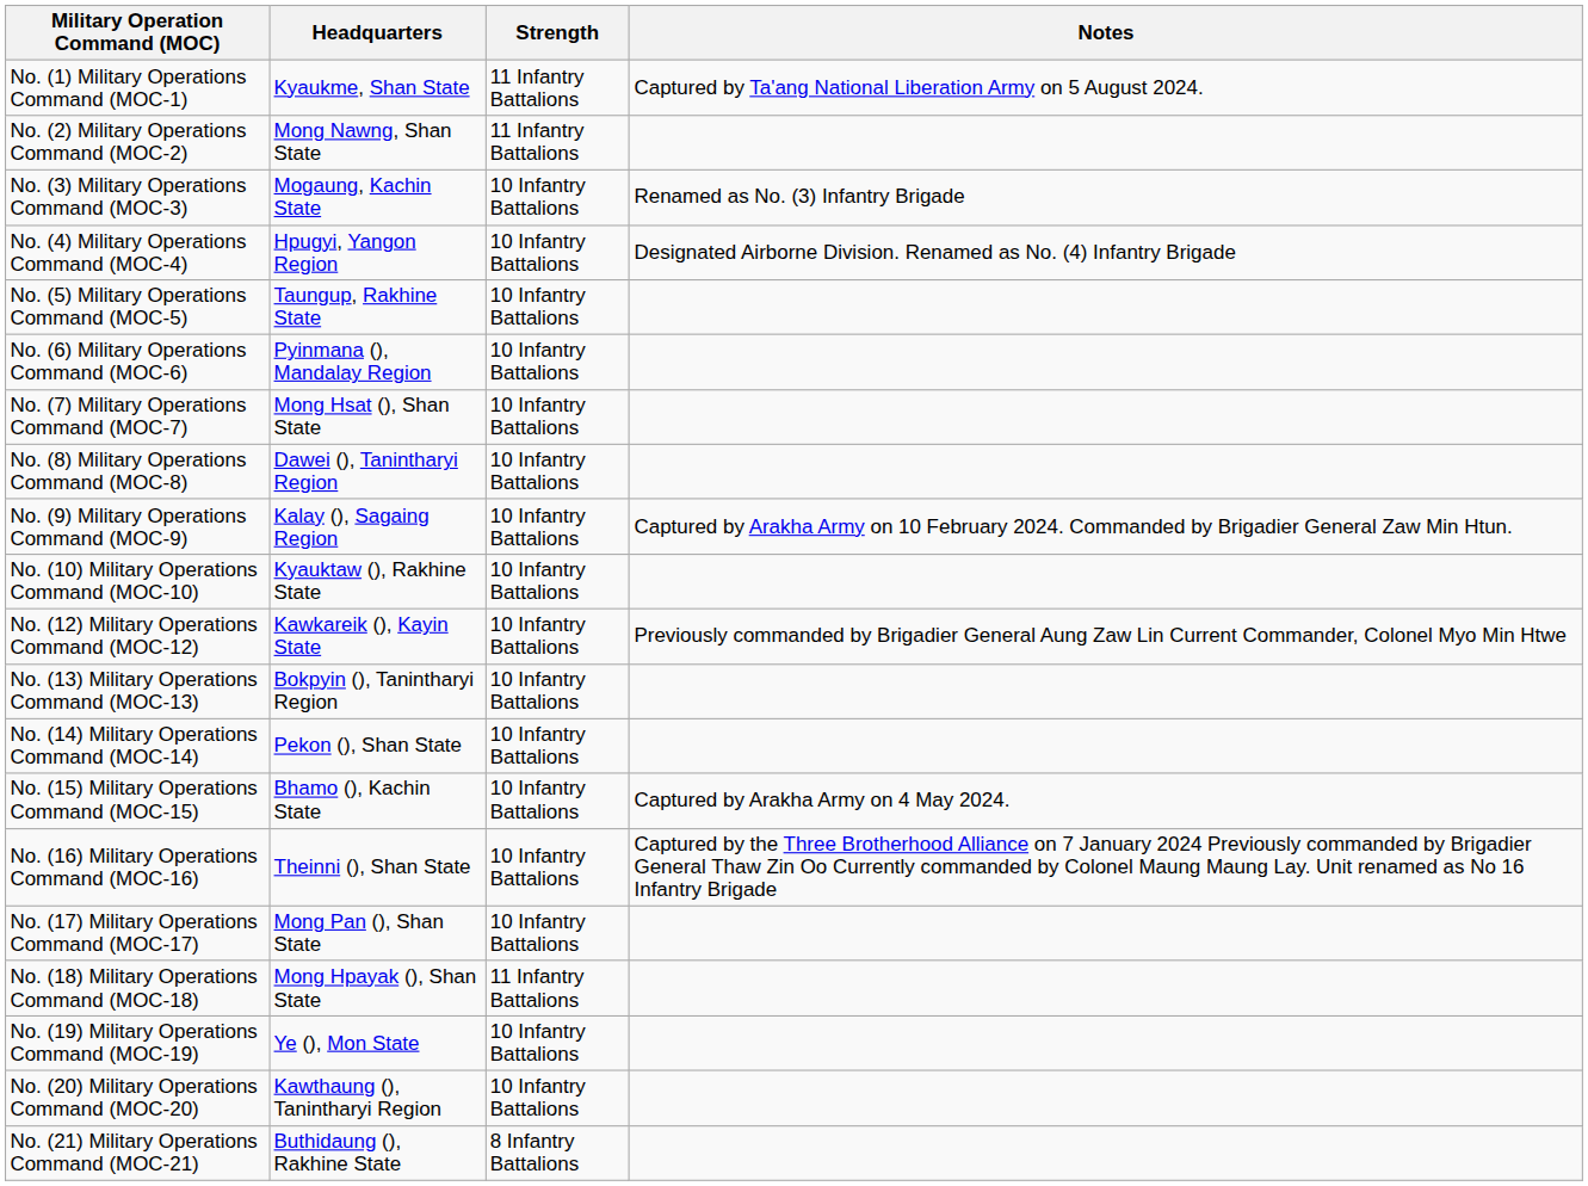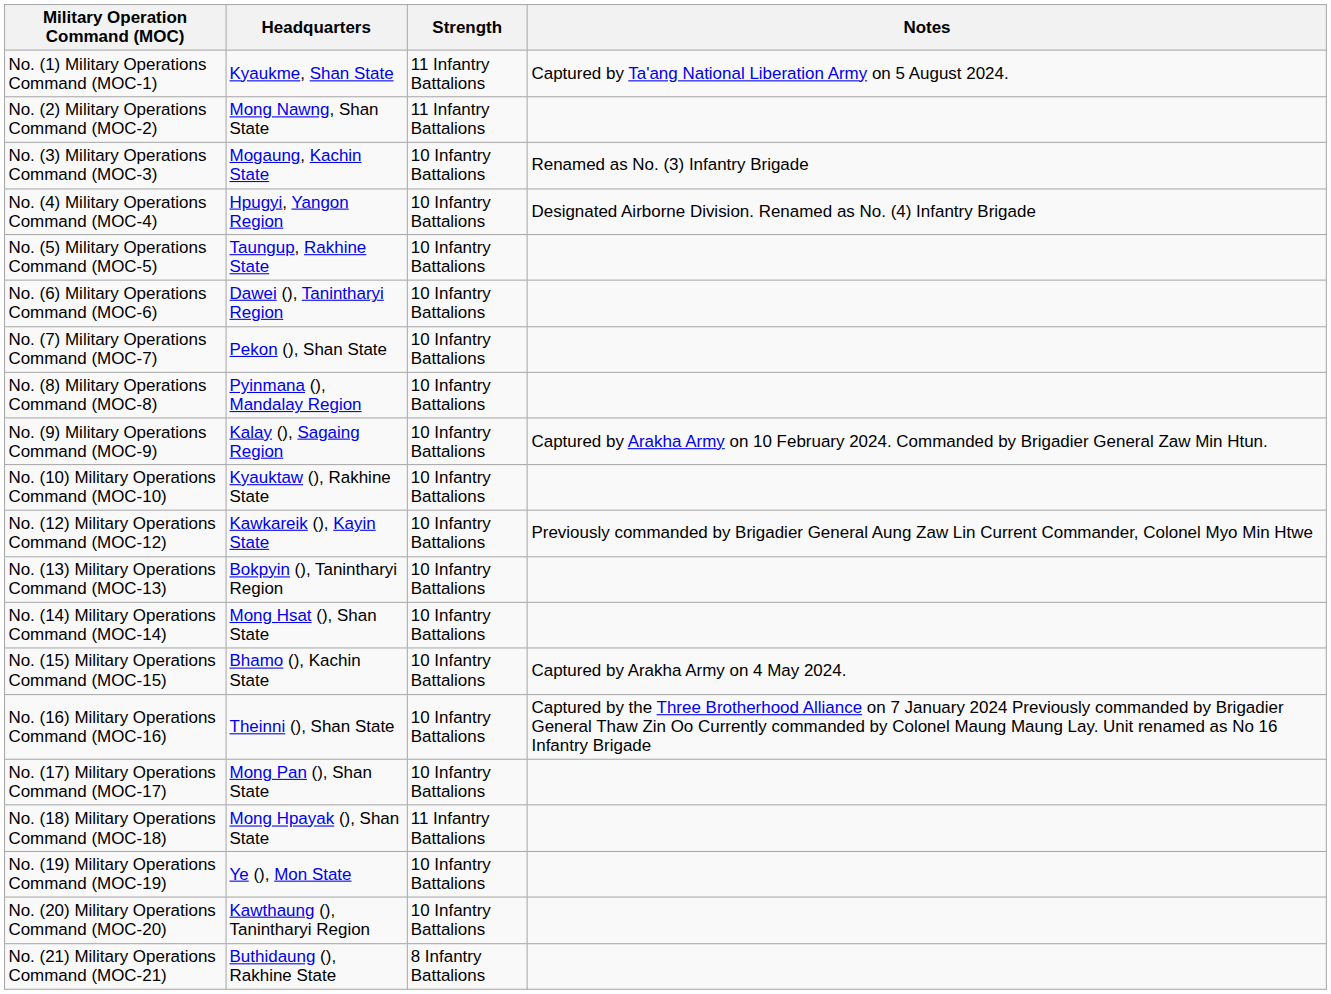No. (6) Military Operations Command (MOC-6) | Headquarters: Pyinmana (), Mandalay Region -> Dawei (), Tanintharyi Region
No. (7) Military Operations Command (MOC-7) | Headquarters: Mong Hsat (), Shan State -> Pekon (), Shan State
No. (8) Military Operations Command (MOC-8) | Headquarters: Dawei (), Tanintharyi Region -> Pyinmana (), Mandalay Region
No. (14) Military Operations Command (MOC-14) | Headquarters: Pekon (), Shan State -> Mong Hsat (), Shan State
